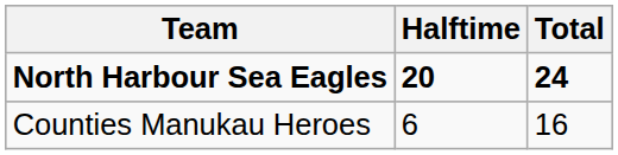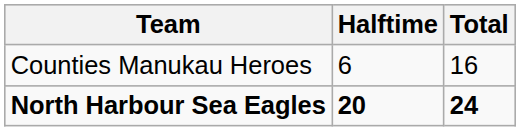rows swapped: North Harbour Sea Eagles <-> Counties Manukau Heroes
